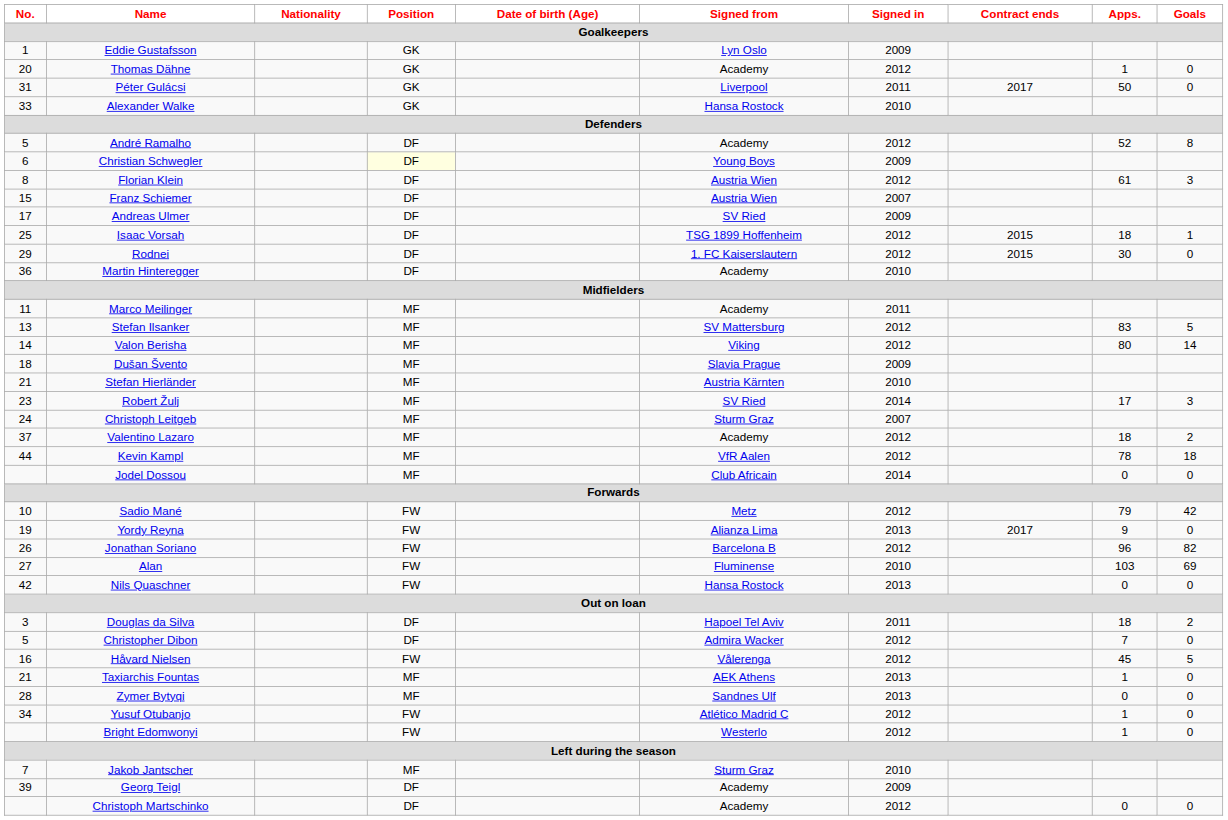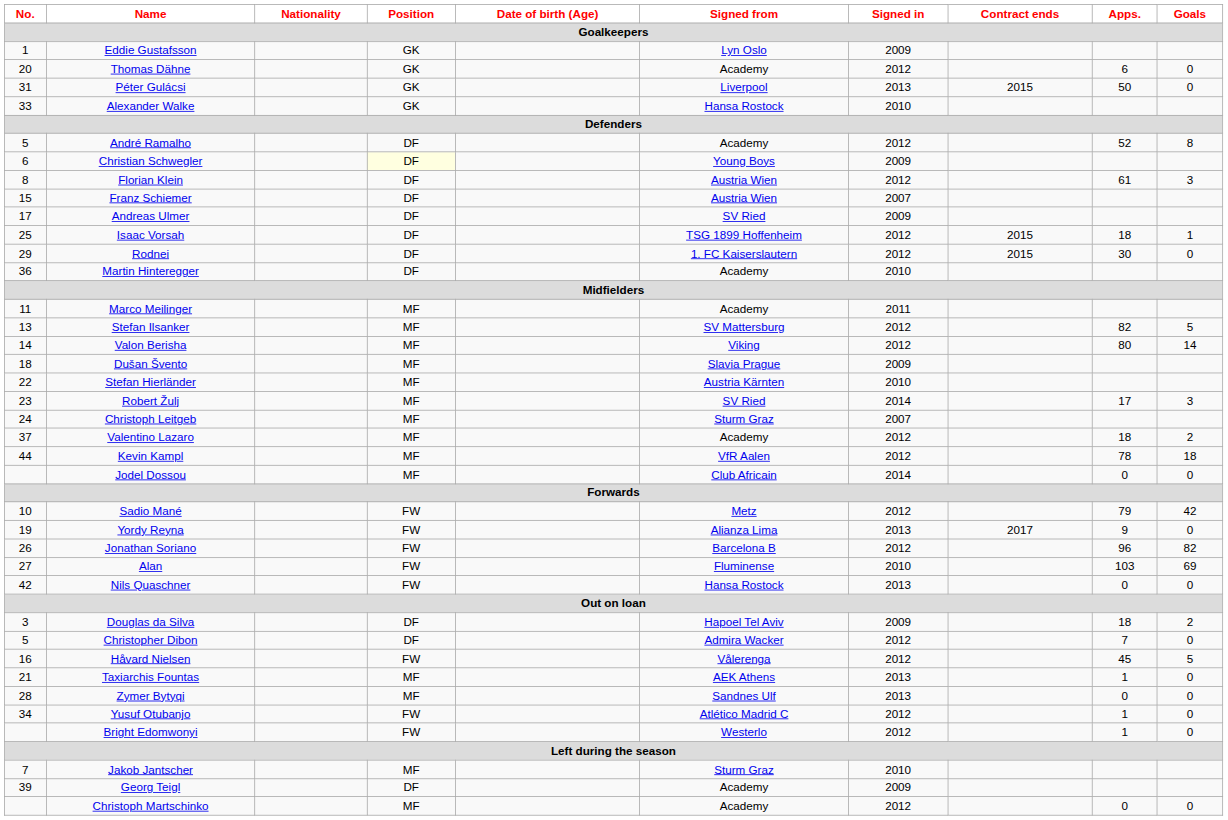Thomas Dähne | Apps.: 1 -> 6
Péter Gulácsi | Signed in: 2011 -> 2013
Péter Gulácsi | Contract ends: 2017 -> 2015
Stefan Ilsanker | Apps.: 83 -> 82
Stefan Hierländer | No.: 21 -> 22
Douglas da Silva | Signed in: 2011 -> 2009
Christoph Martschinko | Position: DF -> MF
